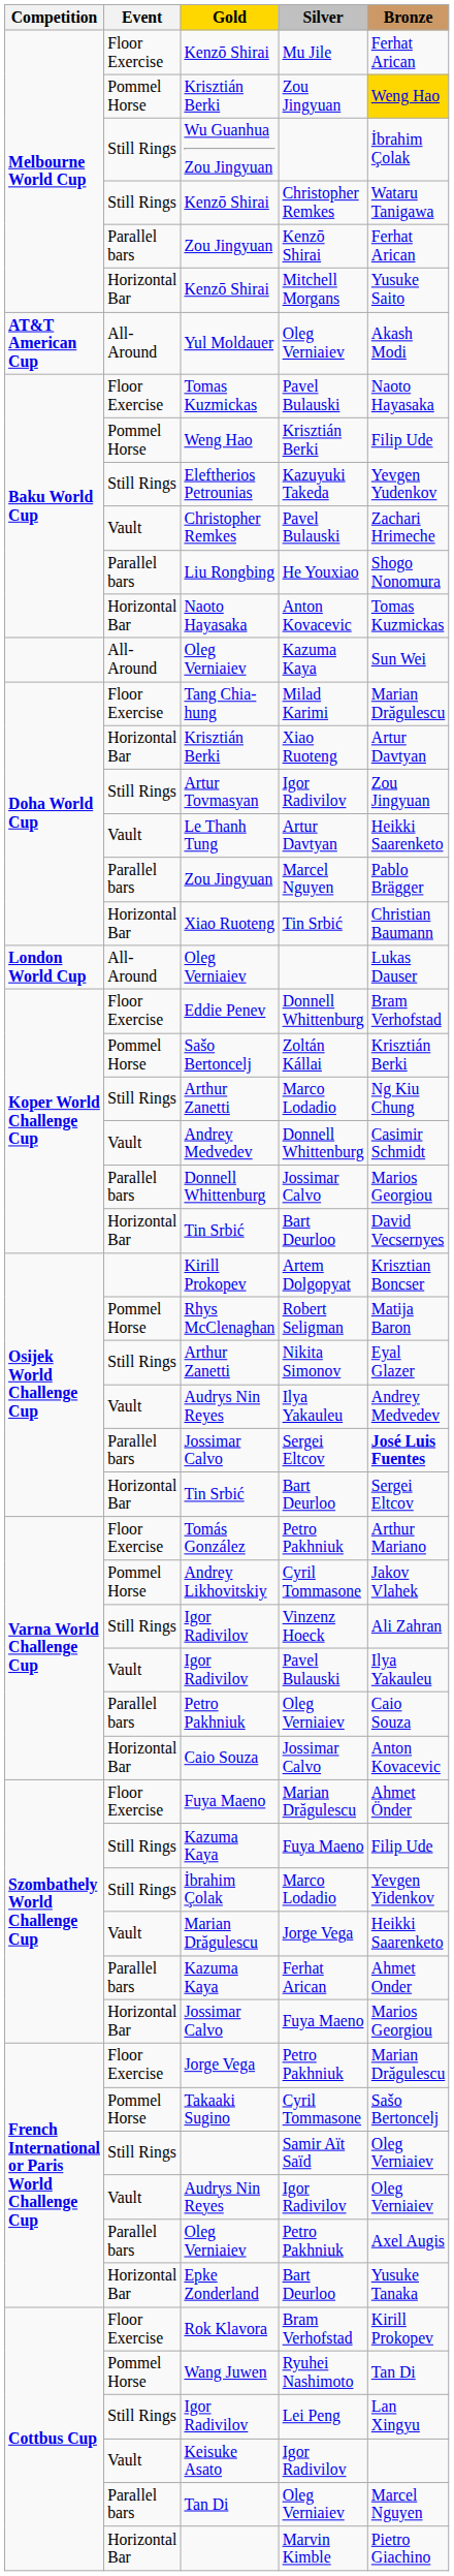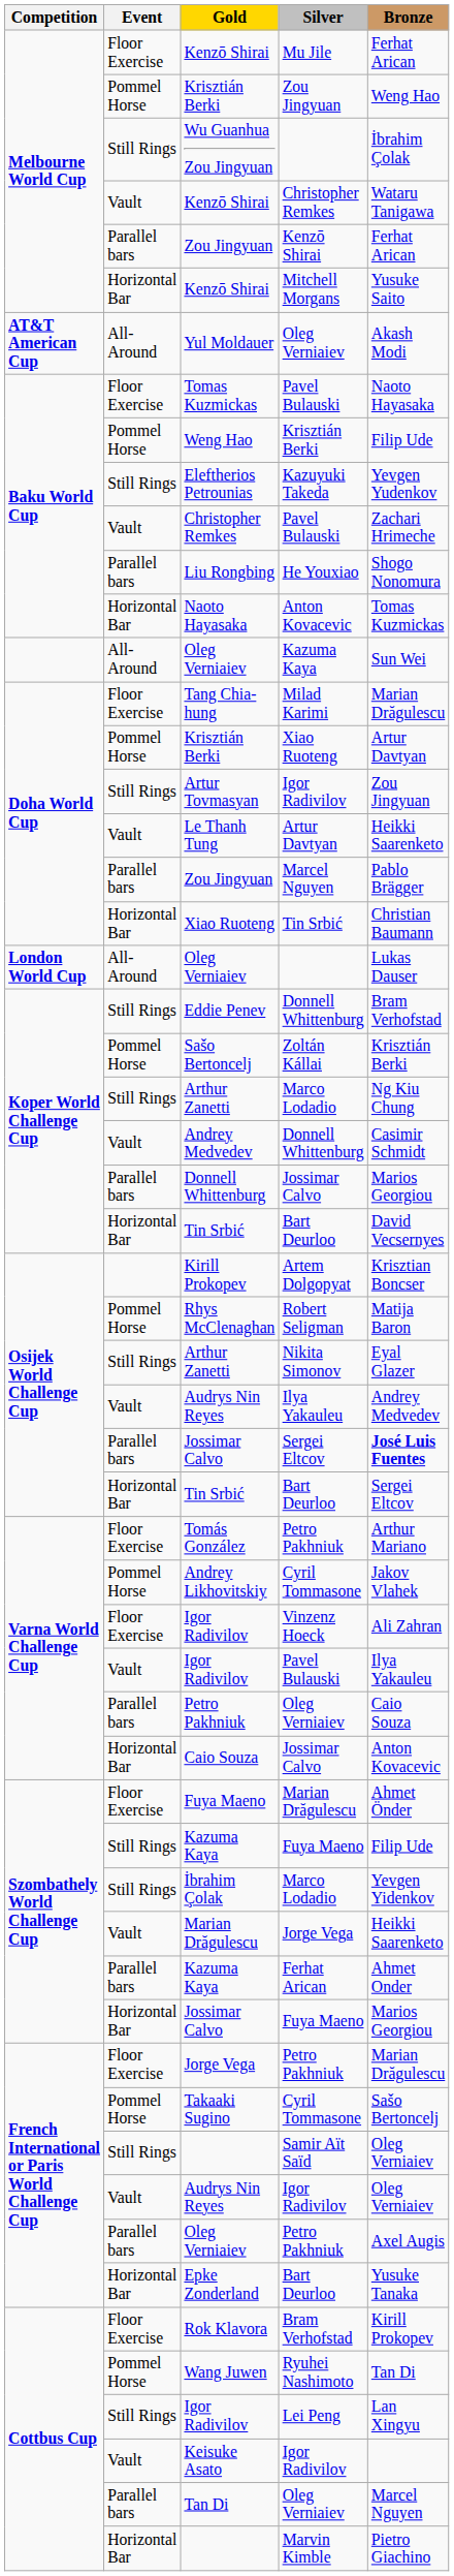Krisztián Berki / Zou Jingyuan | Bronze: gold background -> no background
Kenzō Shirai / Christopher Remkes | Event: Still Rings -> Vault
Krisztián Berki / Xiao Ruoteng | Event: Horizontal Bar -> Pommel Horse
Eddie Penev | Event: Floor Exercise -> Still Rings
Igor Radivilov / Vinzenz Hoeck | Event: Still Rings -> Floor Exercise
